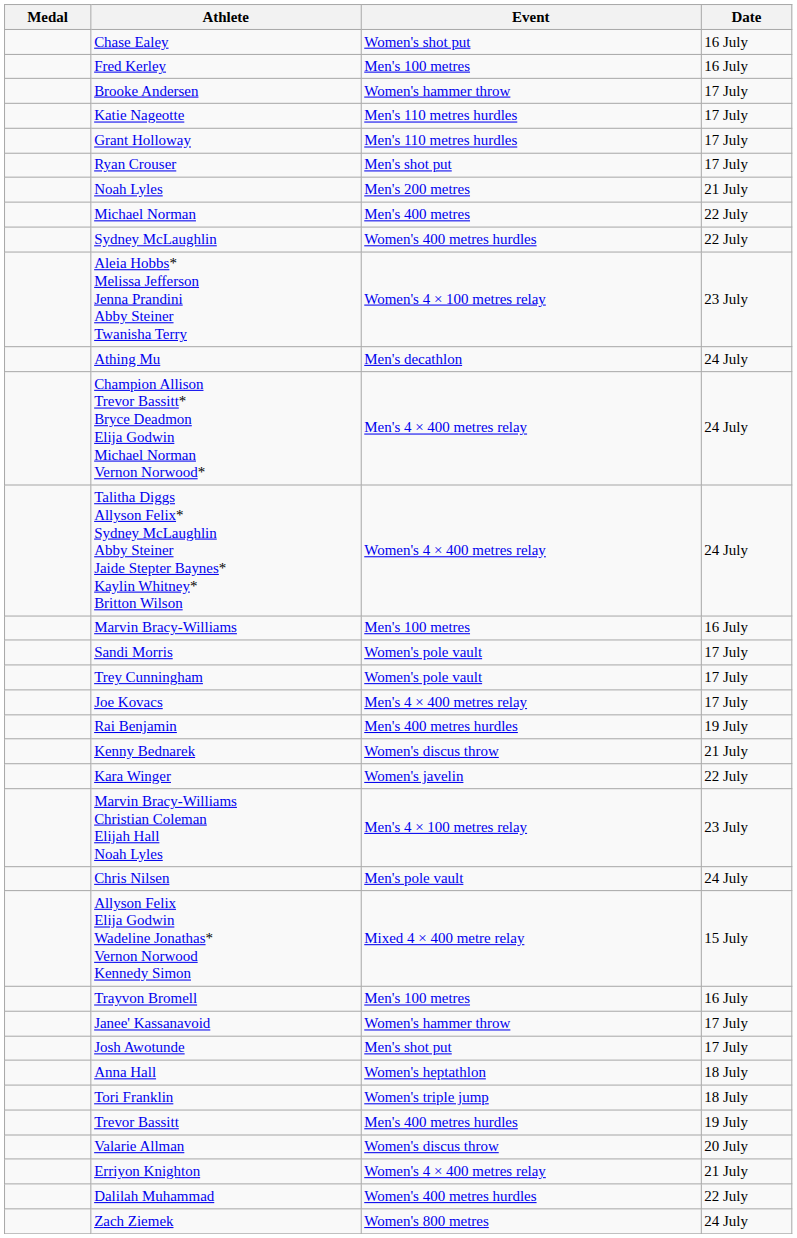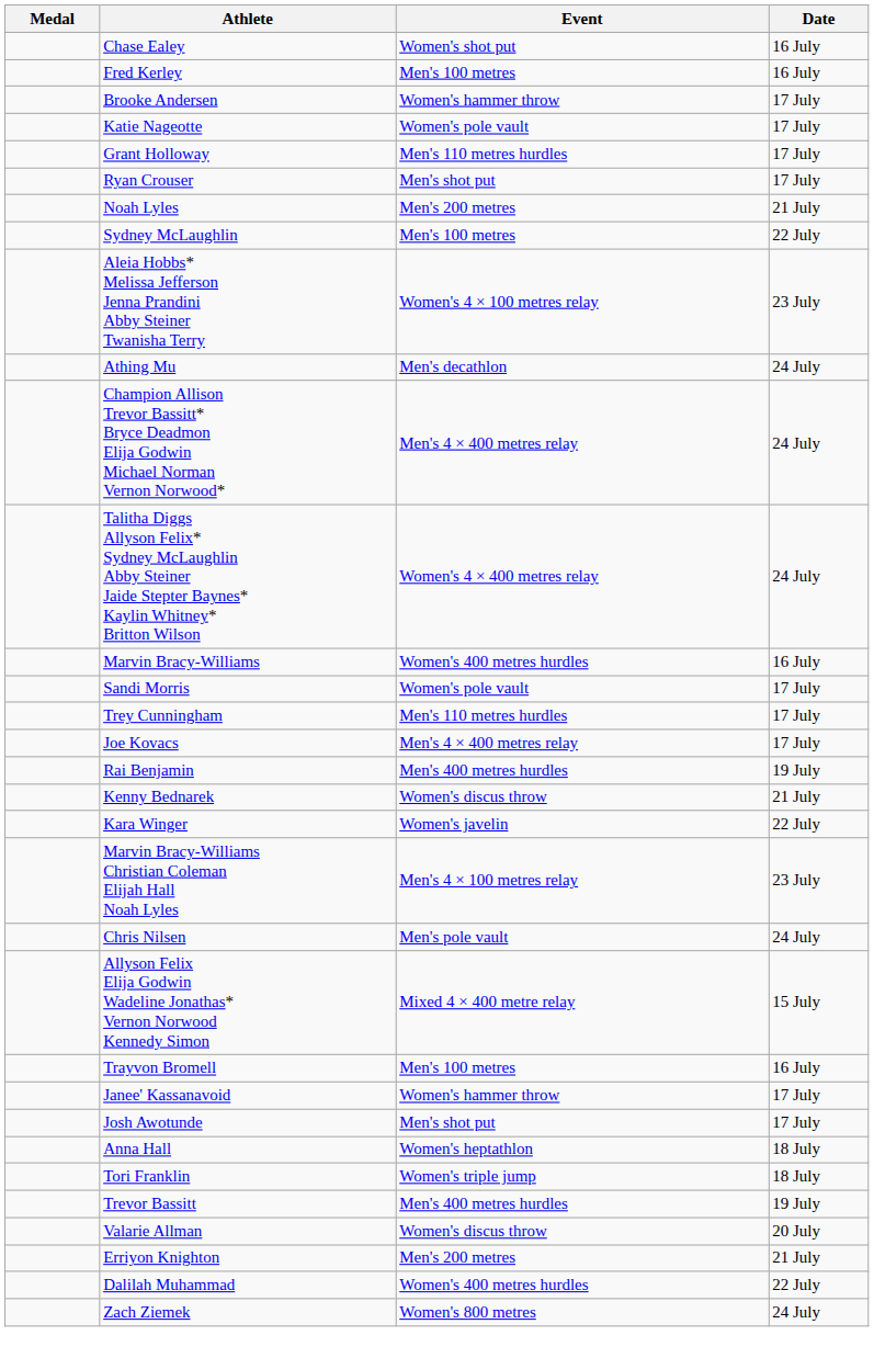Katie Nageotte | Event: Men's 110 metres hurdles -> Women's pole vault
- row: Michael Norman | Men's 400 metres | 22 July
Sydney McLaughlin | Event: Women's 400 metres hurdles -> Men's 100 metres
Marvin Bracy-Williams | Event: Men's 100 metres -> Women's 400 metres hurdles
Trey Cunningham | Event: Women's pole vault -> Men's 110 metres hurdles
Erriyon Knighton | Event: Women's 4 × 400 metres relay -> Men's 200 metres
